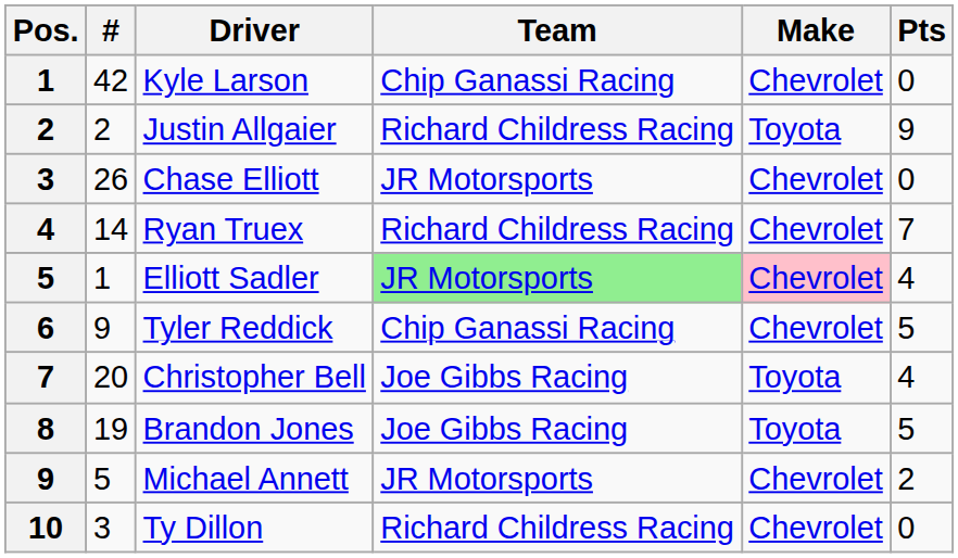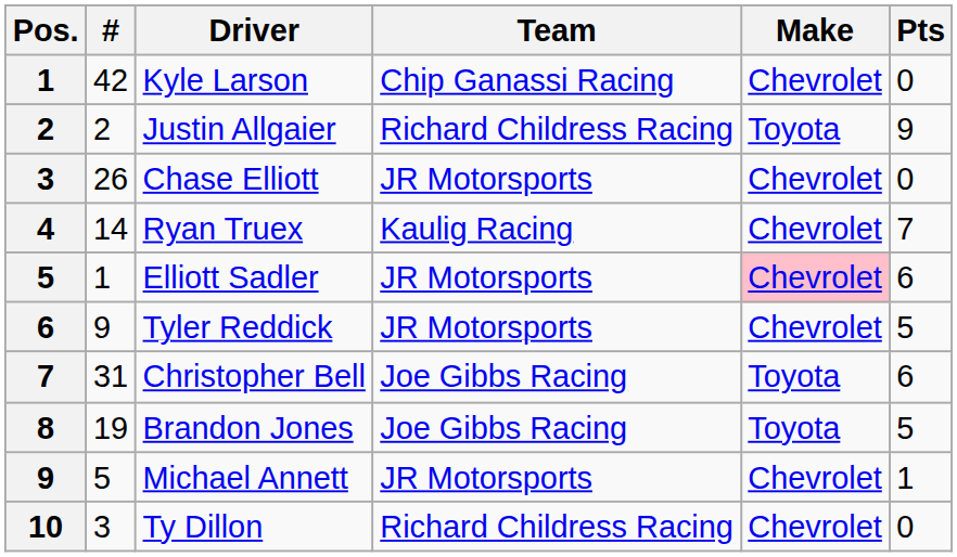Ryan Truex | Team: Richard Childress Racing -> Kaulig Racing
Elliott Sadler | Team: lightgreen background -> no background
Elliott Sadler | Pts: 4 -> 6
Tyler Reddick | Team: Chip Ganassi Racing -> JR Motorsports
Christopher Bell | #: 20 -> 31
Christopher Bell | Pts: 4 -> 6
Michael Annett | Pts: 2 -> 1
